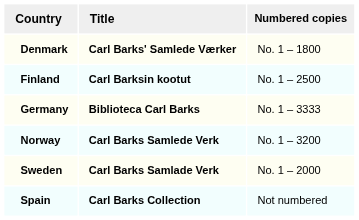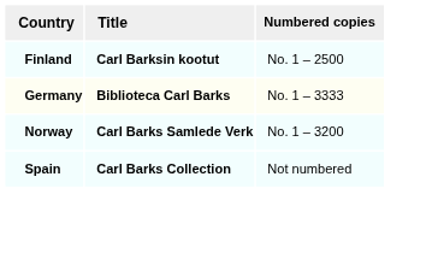- row: Denmark | Carl Barks' Samlede Værker | No. 1 – 1800
- row: Sweden | Carl Barks Samlade Verk | No. 1 – 2000
